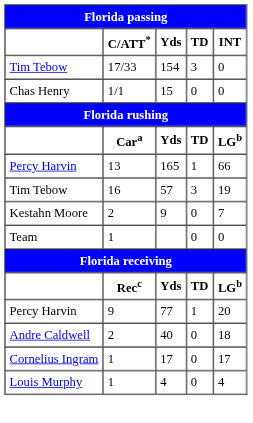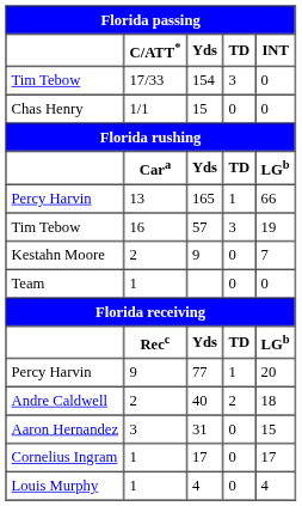40 | TD: 0 -> 2
+ row: Aaron Hernandez | 3 | 31 | 0 | 15
